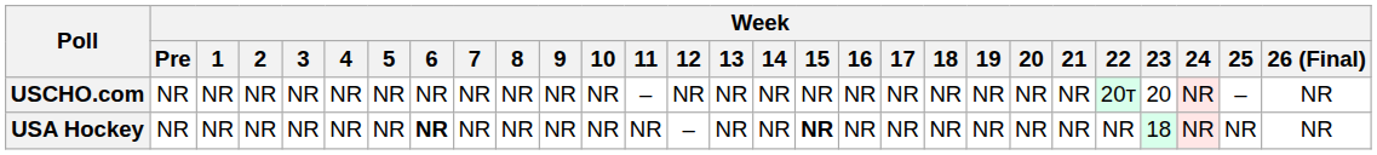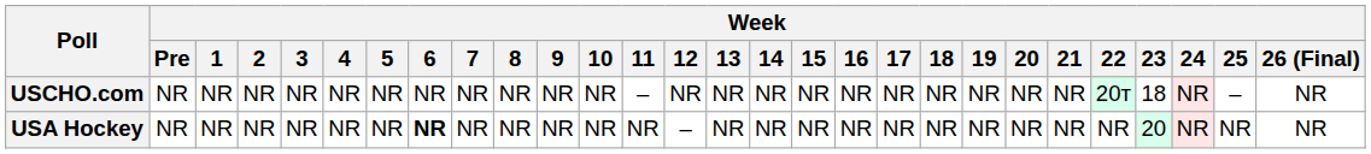USCHO.com | Week / 23: 20 -> 18
USA Hockey | Week / 15: bold -> normal
USA Hockey | Week / 23: 18 -> 20
